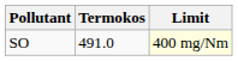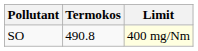SO | Termokos: 491.0 -> 490.8
